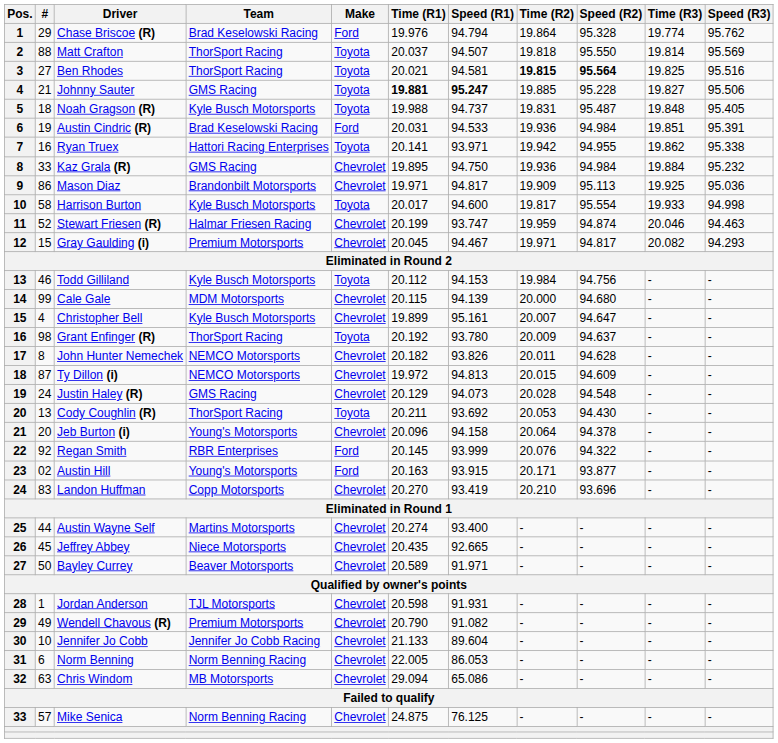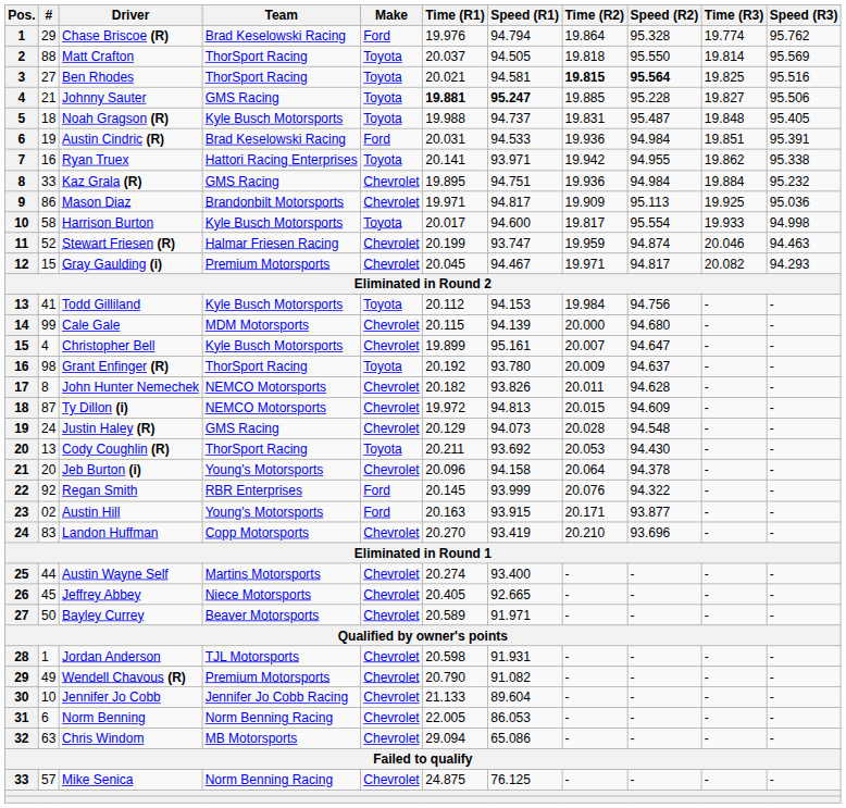Matt Crafton | Speed (R1): 94.507 -> 94.505
Kaz Grala (R) | Speed (R1): 94.750 -> 94.751
Todd Gilliland | #: 46 -> 41
Jeffrey Abbey | Time (R1): 20.435 -> 20.405
